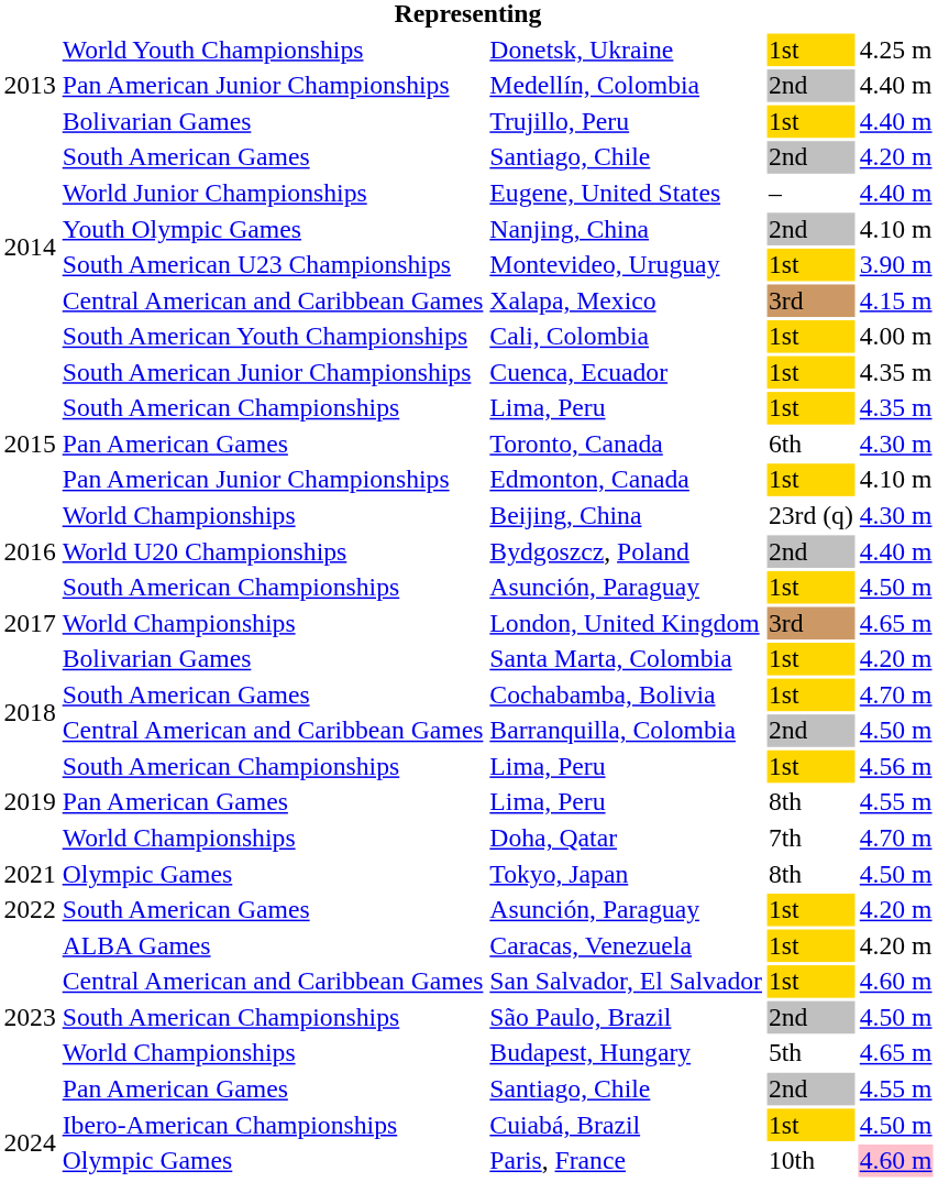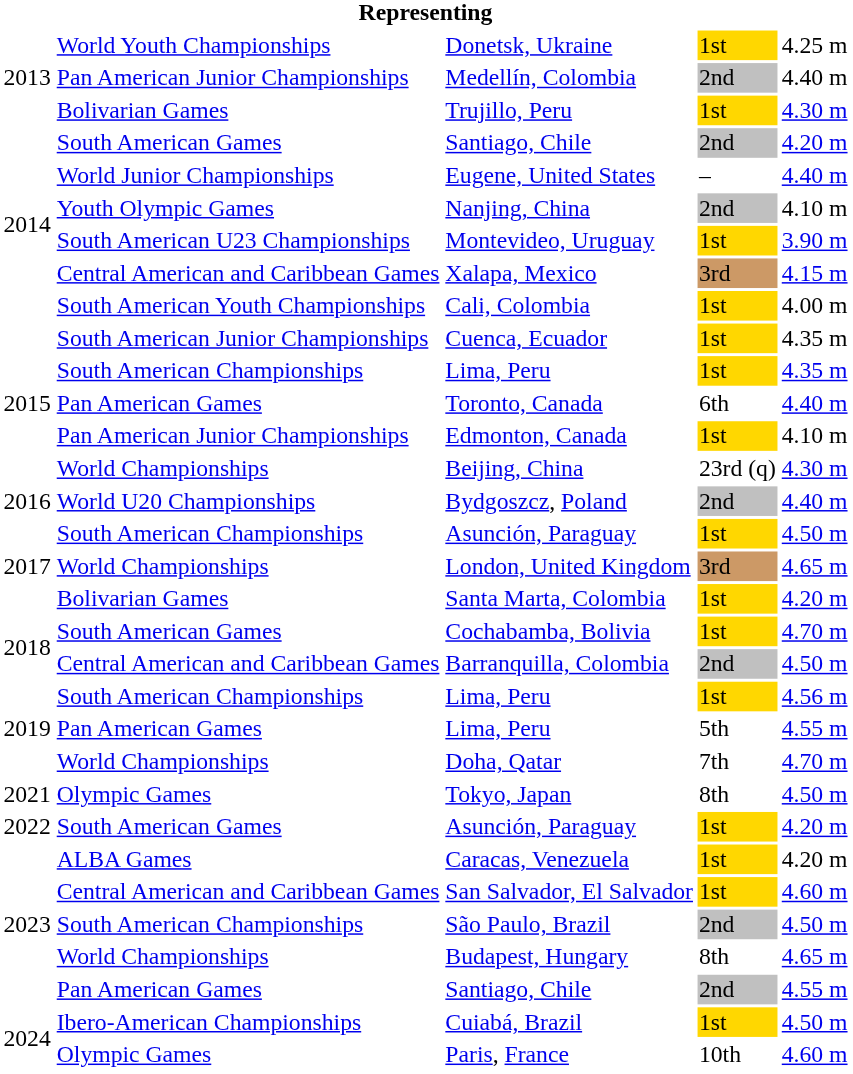Trujillo, Peru | column 5: 4.40 m -> 4.30 m
Toronto, Canada | column 5: 4.30 m -> 4.40 m
Pan American Games / Lima, Peru | column 4: 8th -> 5th
Budapest, Hungary | column 4: 5th -> 8th
Paris, France | column 5: pink background -> no background
